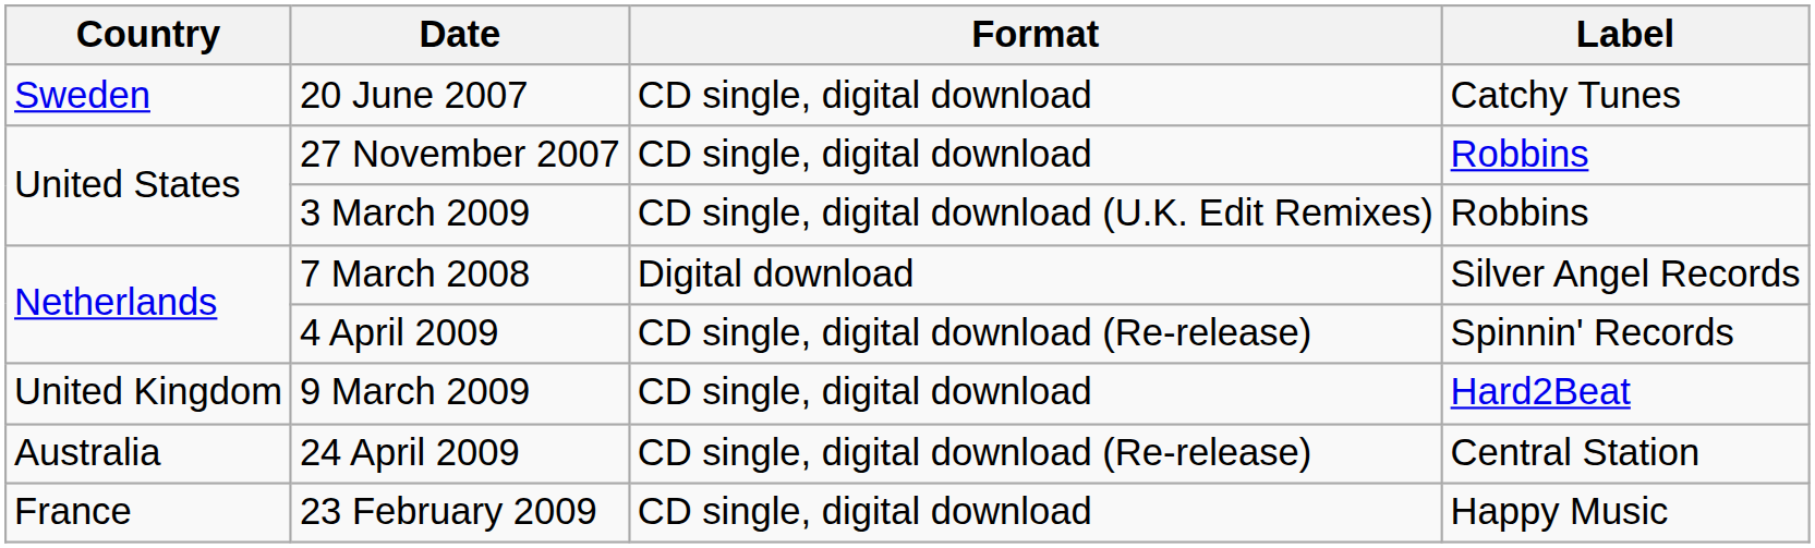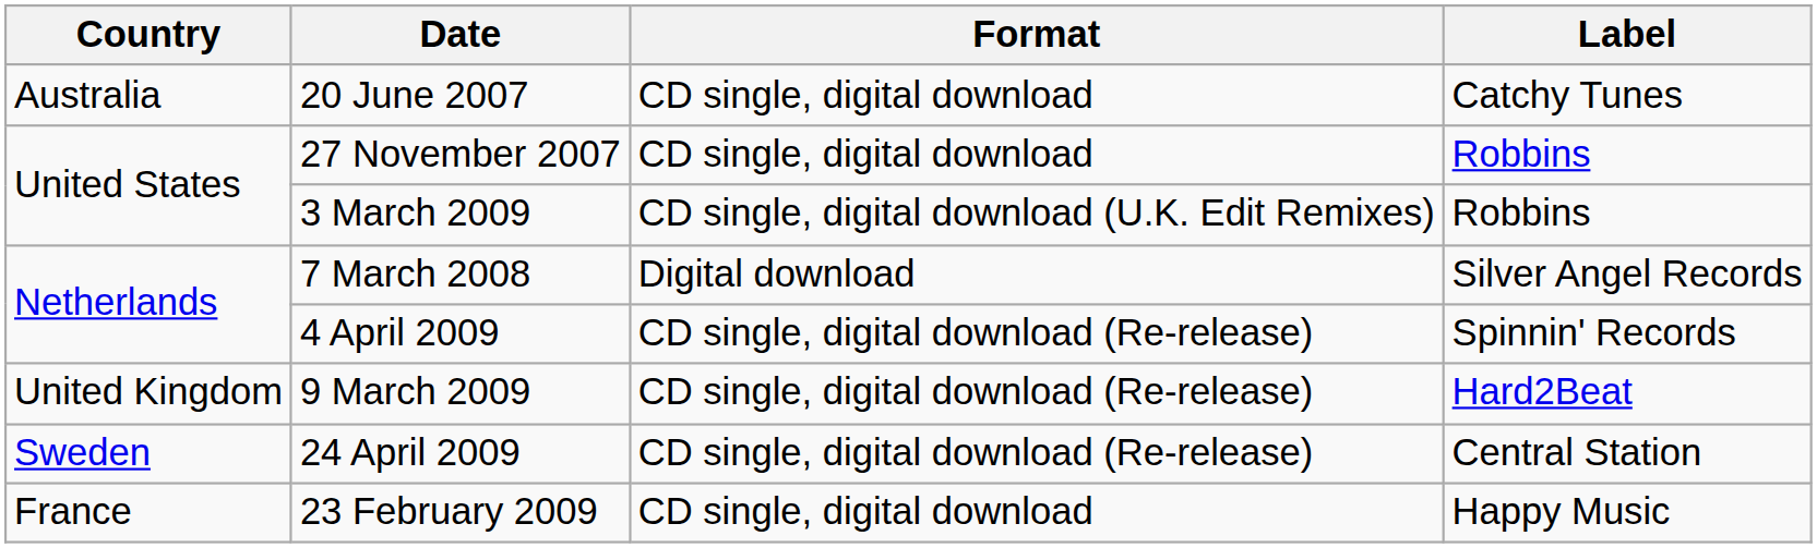20 June 2007 | Country: Sweden -> Australia
9 March 2009 | Format: CD single, digital download -> CD single, digital download (Re-release)
24 April 2009 | Country: Australia -> Sweden
